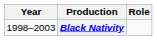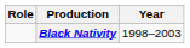columns swapped: Year <-> Role
